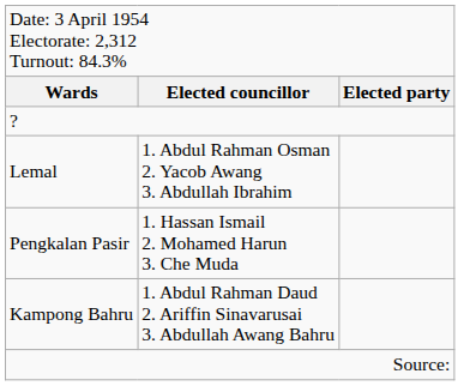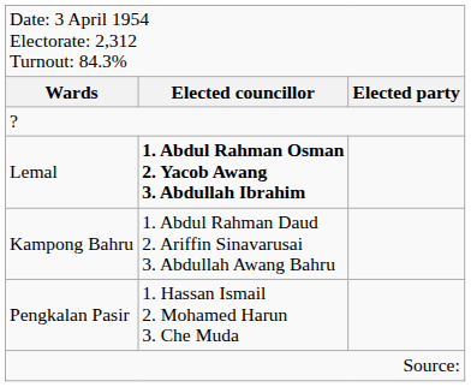Lemal | column 2: normal -> bold
rows swapped: Kampong Bahru <-> Pengkalan Pasir
